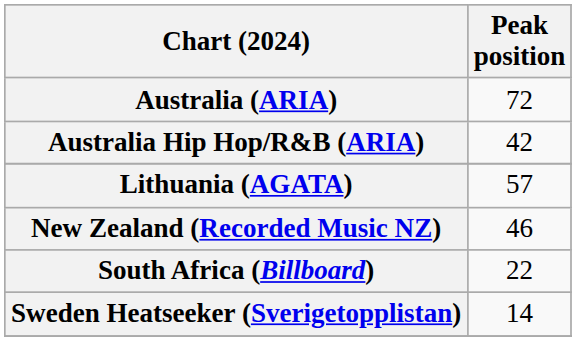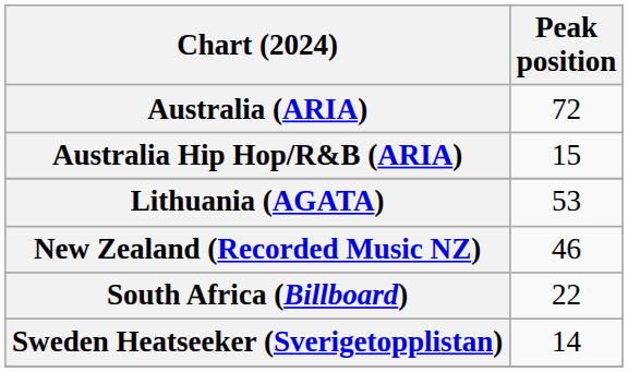Australia Hip Hop/R&B (ARIA) | Peak position: 42 -> 15
Lithuania (AGATA) | Peak position: 57 -> 53
